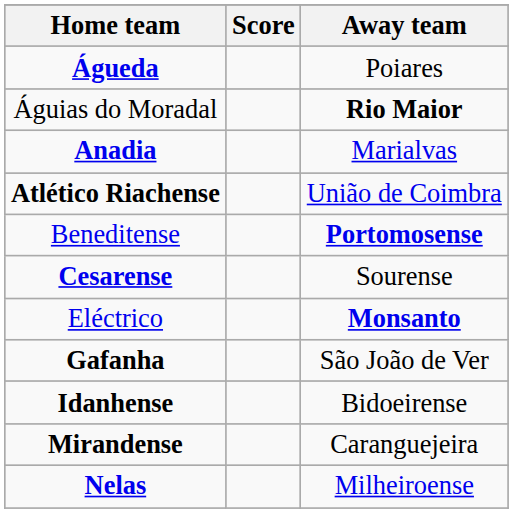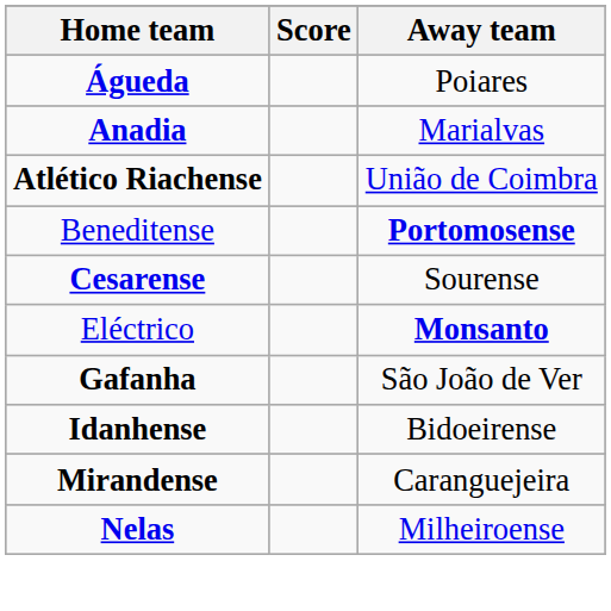- row: Águias do Moradal | Rio Maior
